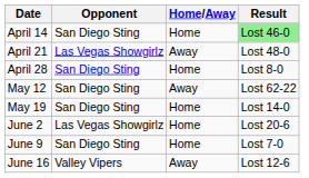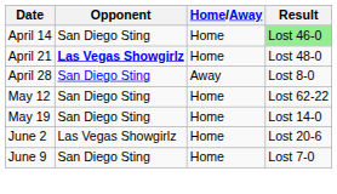April 21 | Opponent: normal -> bold
April 21 | Home/Away: Away -> Home
April 28 | Home/Away: Home -> Away
May 12 | Home/Away: Away -> Home
- row: June 16 | Valley Vipers | Away | Lost 12-6
